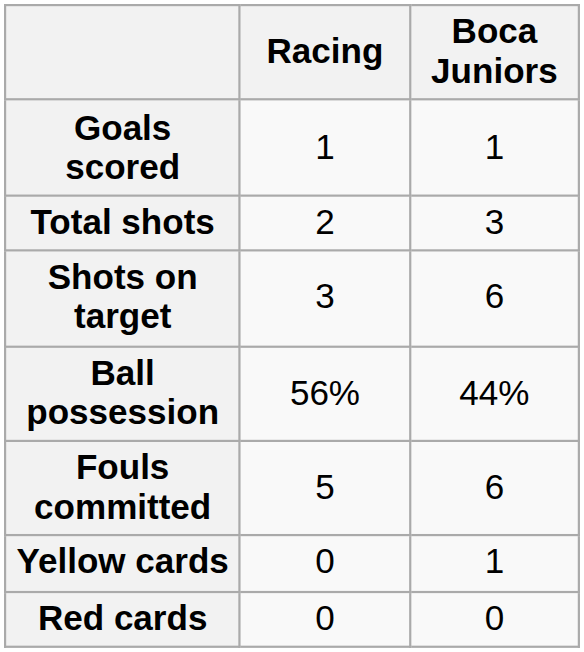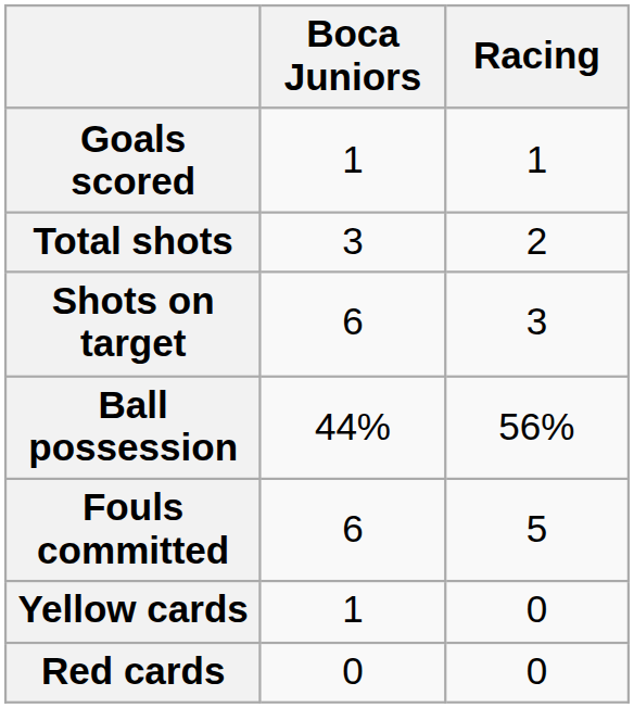columns swapped: Boca Juniors <-> Racing
